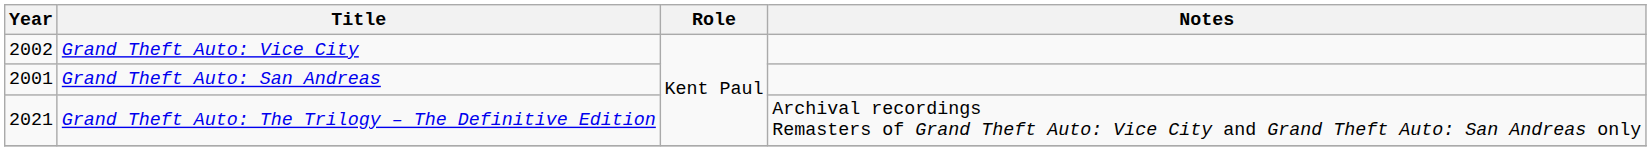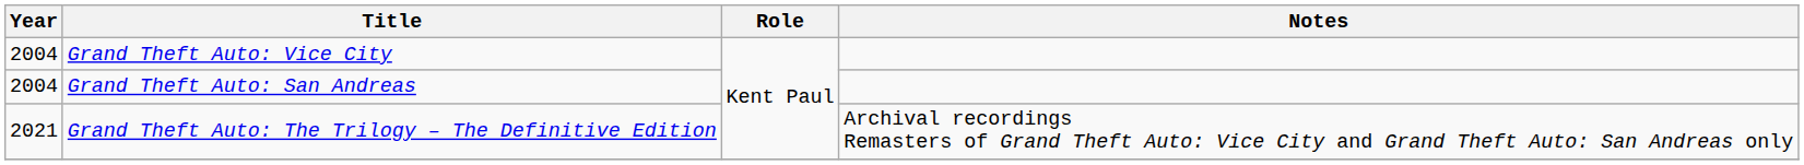Grand Theft Auto: Vice City | Year: 2002 -> 2004
Grand Theft Auto: San Andreas | Year: 2001 -> 2004
